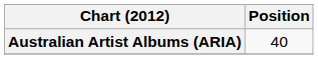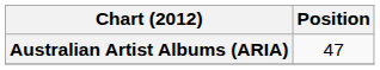Australian Artist Albums (ARIA) | Position: 40 -> 47
